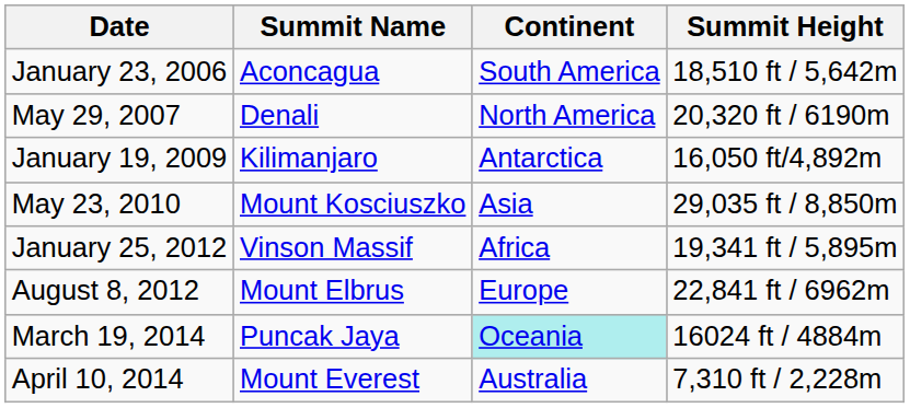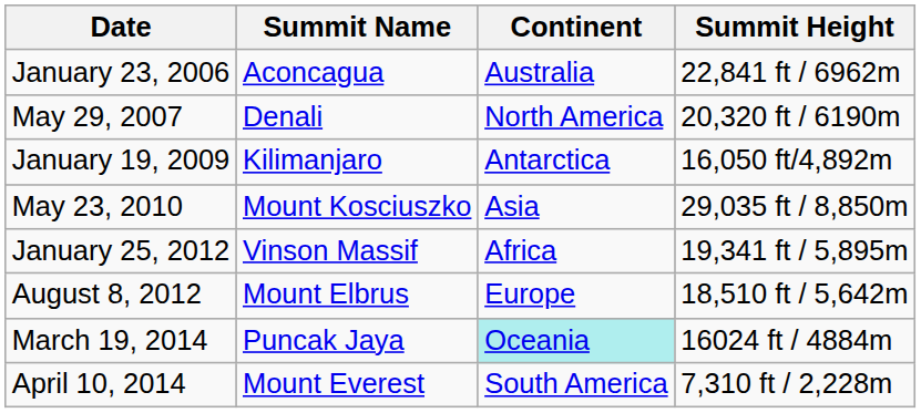January 23, 2006 | Continent: South America -> Australia
January 23, 2006 | Summit Height: 18,510 ft / 5,642m -> 22,841 ft / 6962m
August 8, 2012 | Summit Height: 22,841 ft / 6962m -> 18,510 ft / 5,642m
April 10, 2014 | Continent: Australia -> South America
